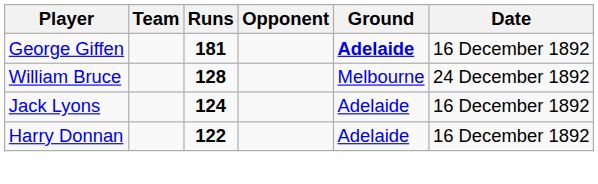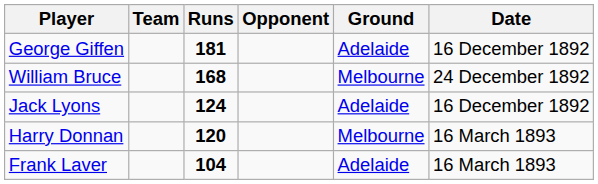George Giffen | Ground: bold -> normal
William Bruce | Runs: 128 -> 168
Harry Donnan | Runs: 122 -> 120
Harry Donnan | Ground: Adelaide -> Melbourne
Harry Donnan | Date: 16 December 1892 -> 16 March 1893
+ row: Frank Laver | 104 | Adelaide | 16 March 1893
